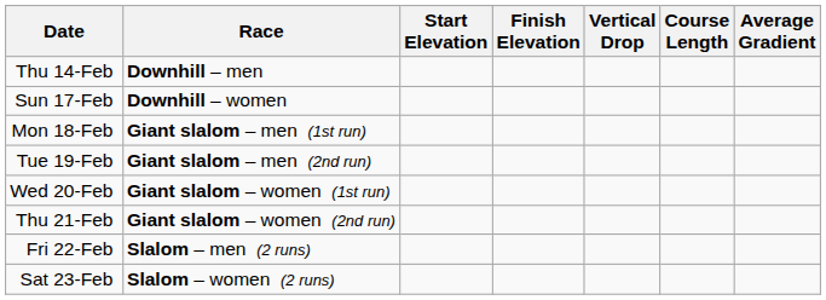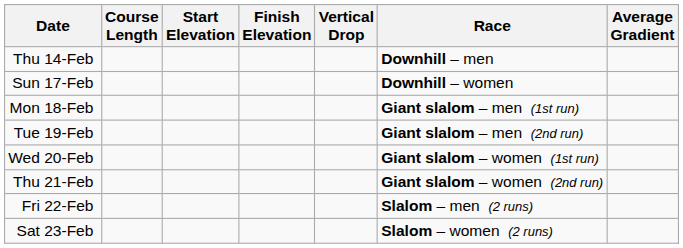columns swapped: Race <-> Course Length
